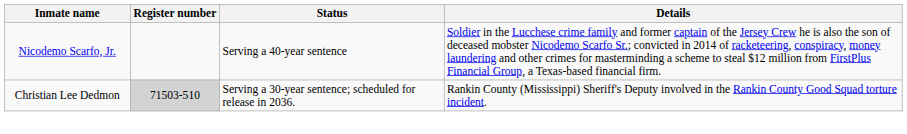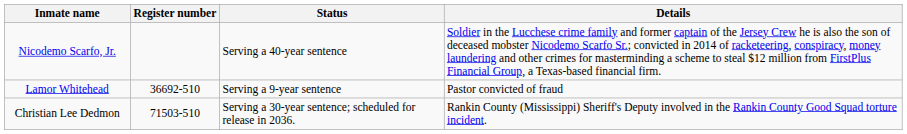+ row: Lamor Whitehead | 36692-510 | Serving a 9-year sentence | Pastor convicted of fraud
Christian Lee Dedmon | Register number: lightgrey background -> no background
